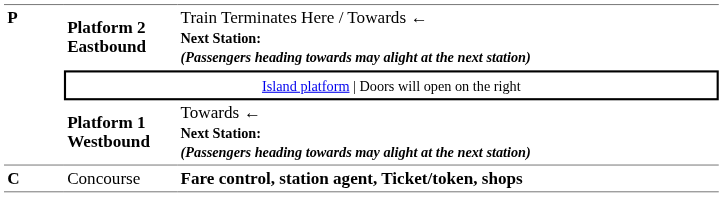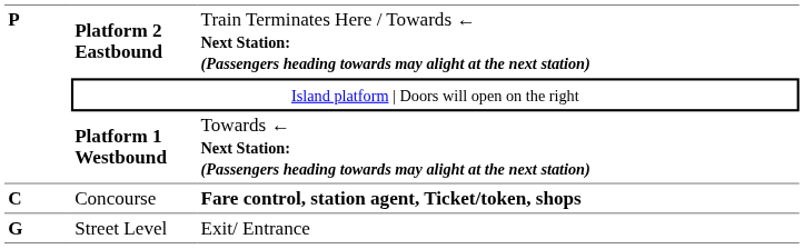+ row: G | Street Level | Exit/ Entrance
